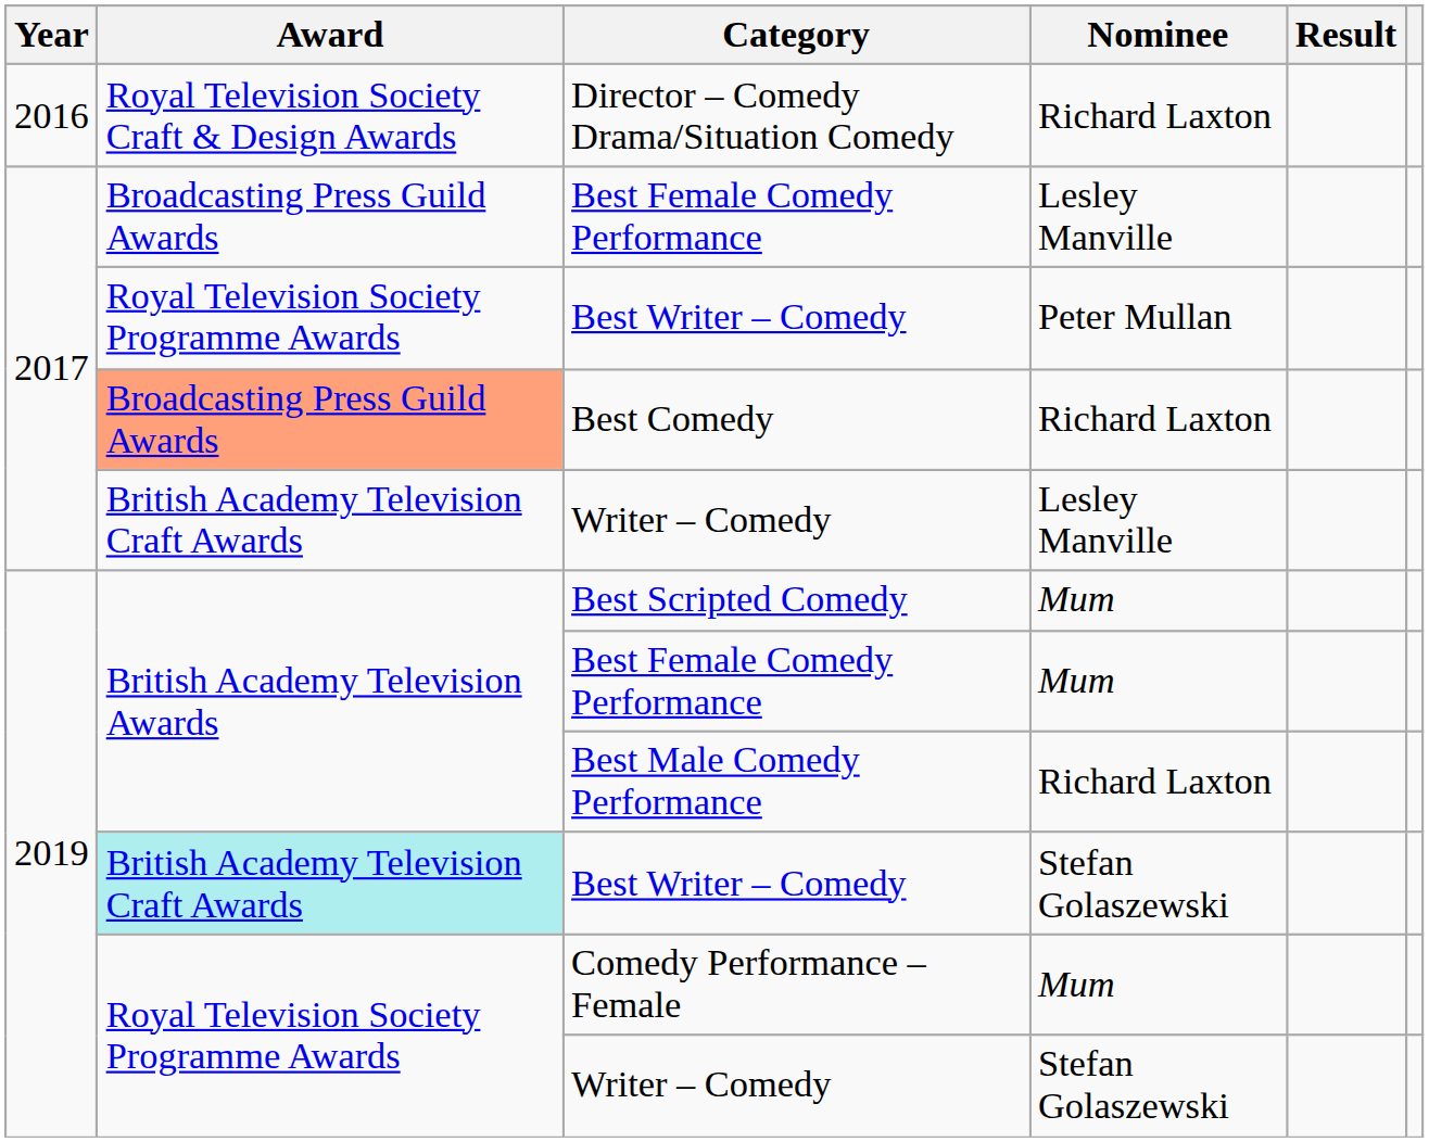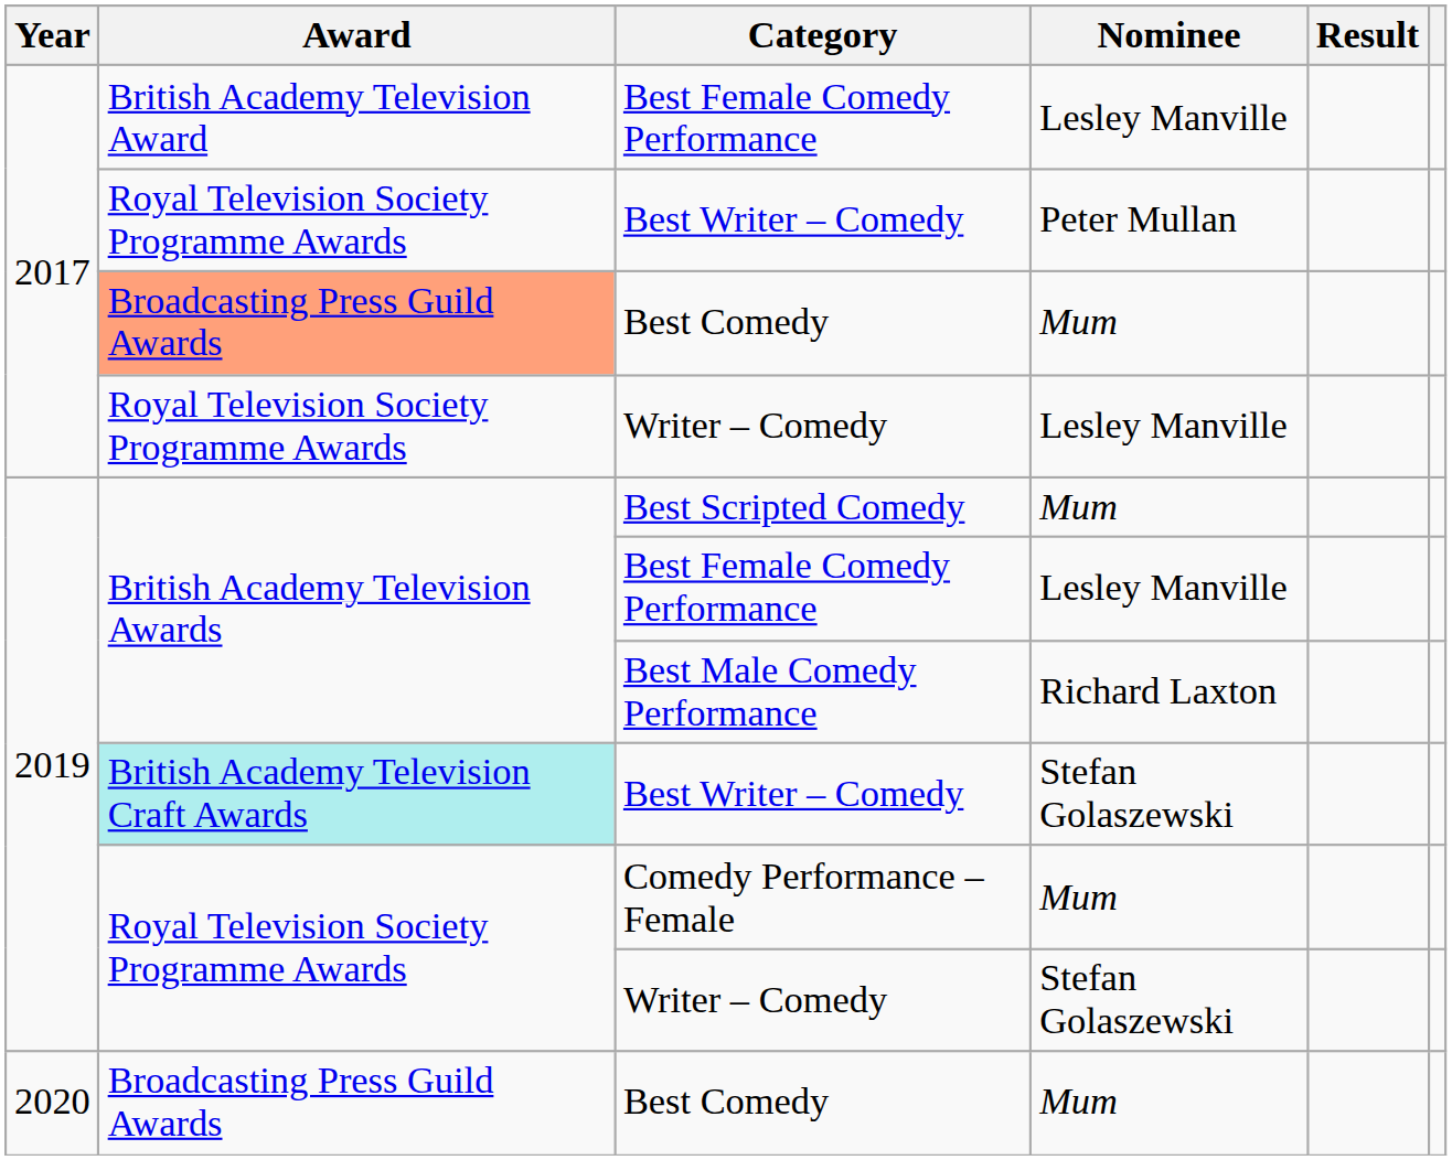- row: 2016 | Royal Television Society Craft & Design Awards | Director – Comedy Drama/Situation Comedy | Richard Laxton
2017 / Best Female Comedy Performance | Award: Broadcasting Press Guild Awards -> British Academy Television Award
2017 / Best Comedy | Nominee: Richard Laxton -> Mum
2017 / Writer – Comedy | Award: British Academy Television Craft Awards -> Royal Television Society Programme Awards
2019 / Best Female Comedy Performance | Nominee: Mum -> Lesley Manville
+ row: 2020 | Broadcasting Press Guild Awards | Best Comedy | Mum
